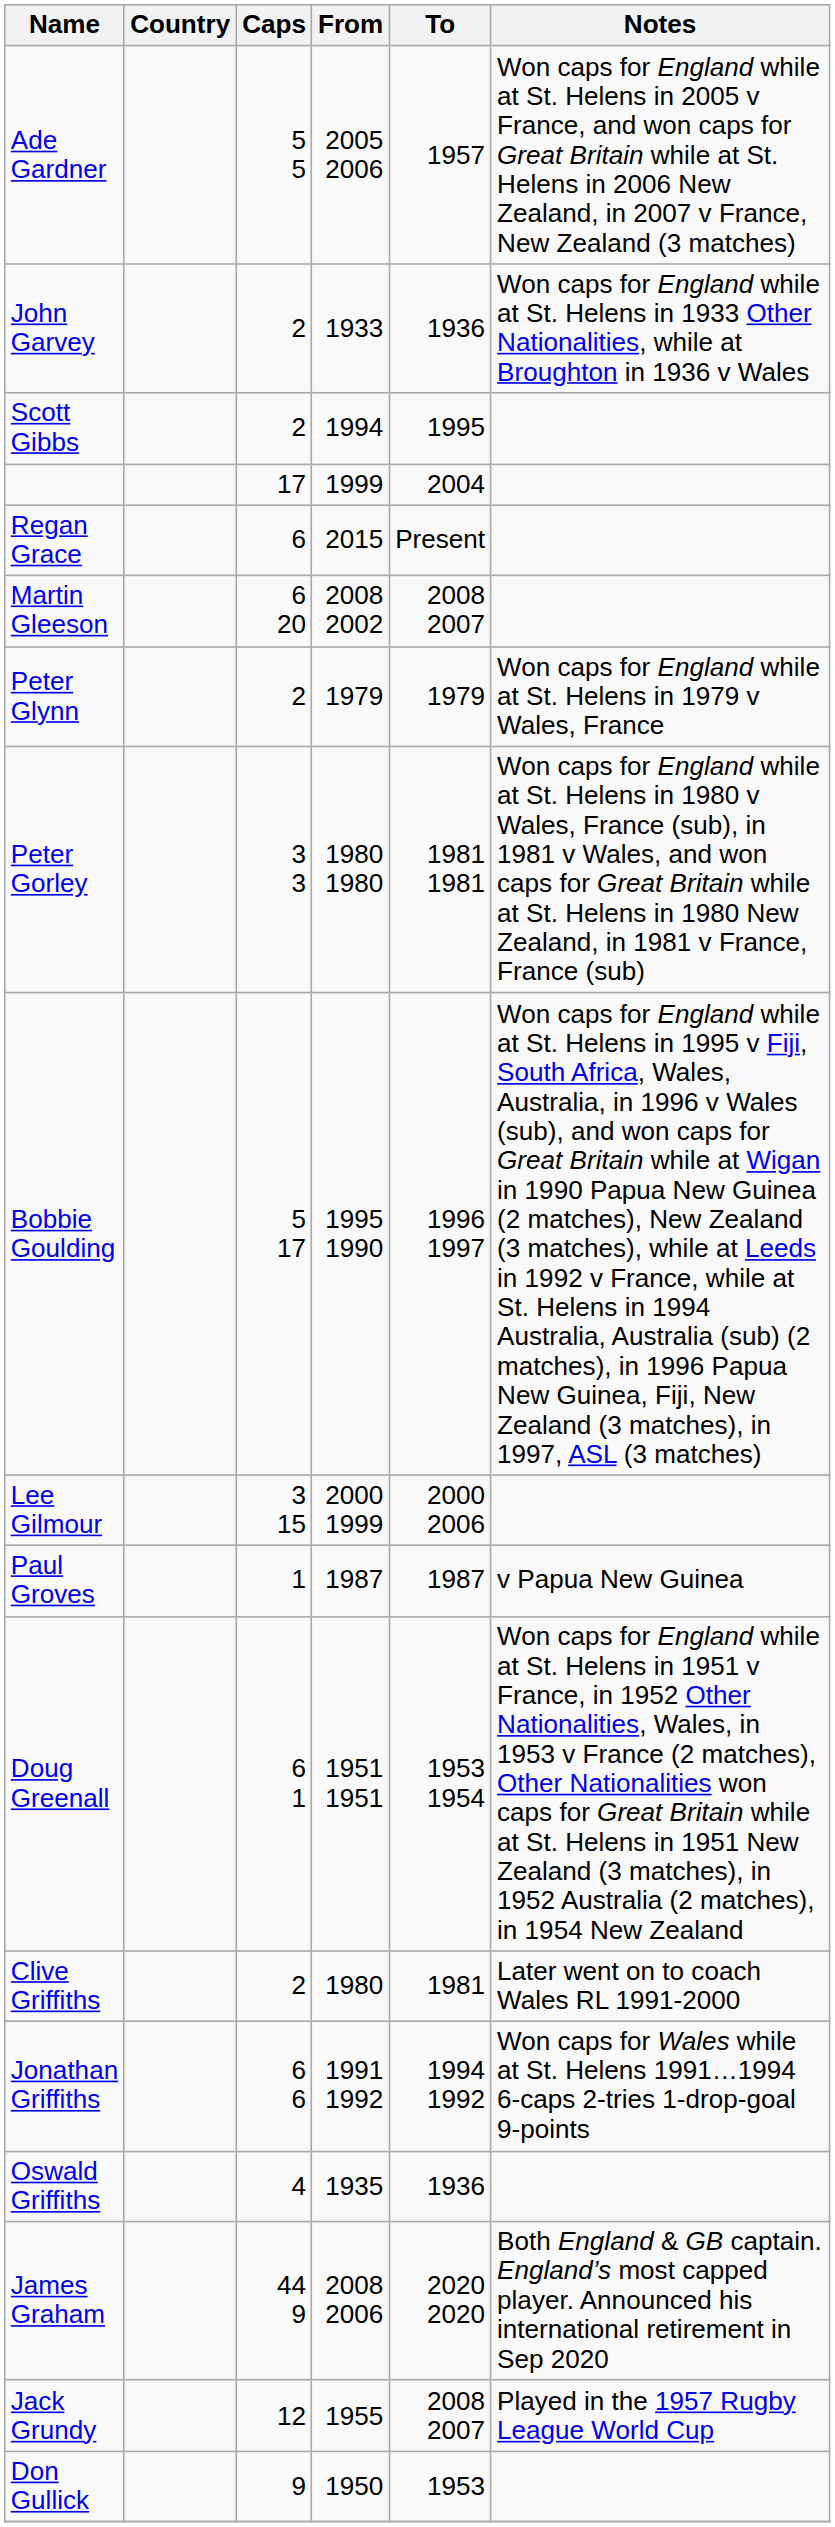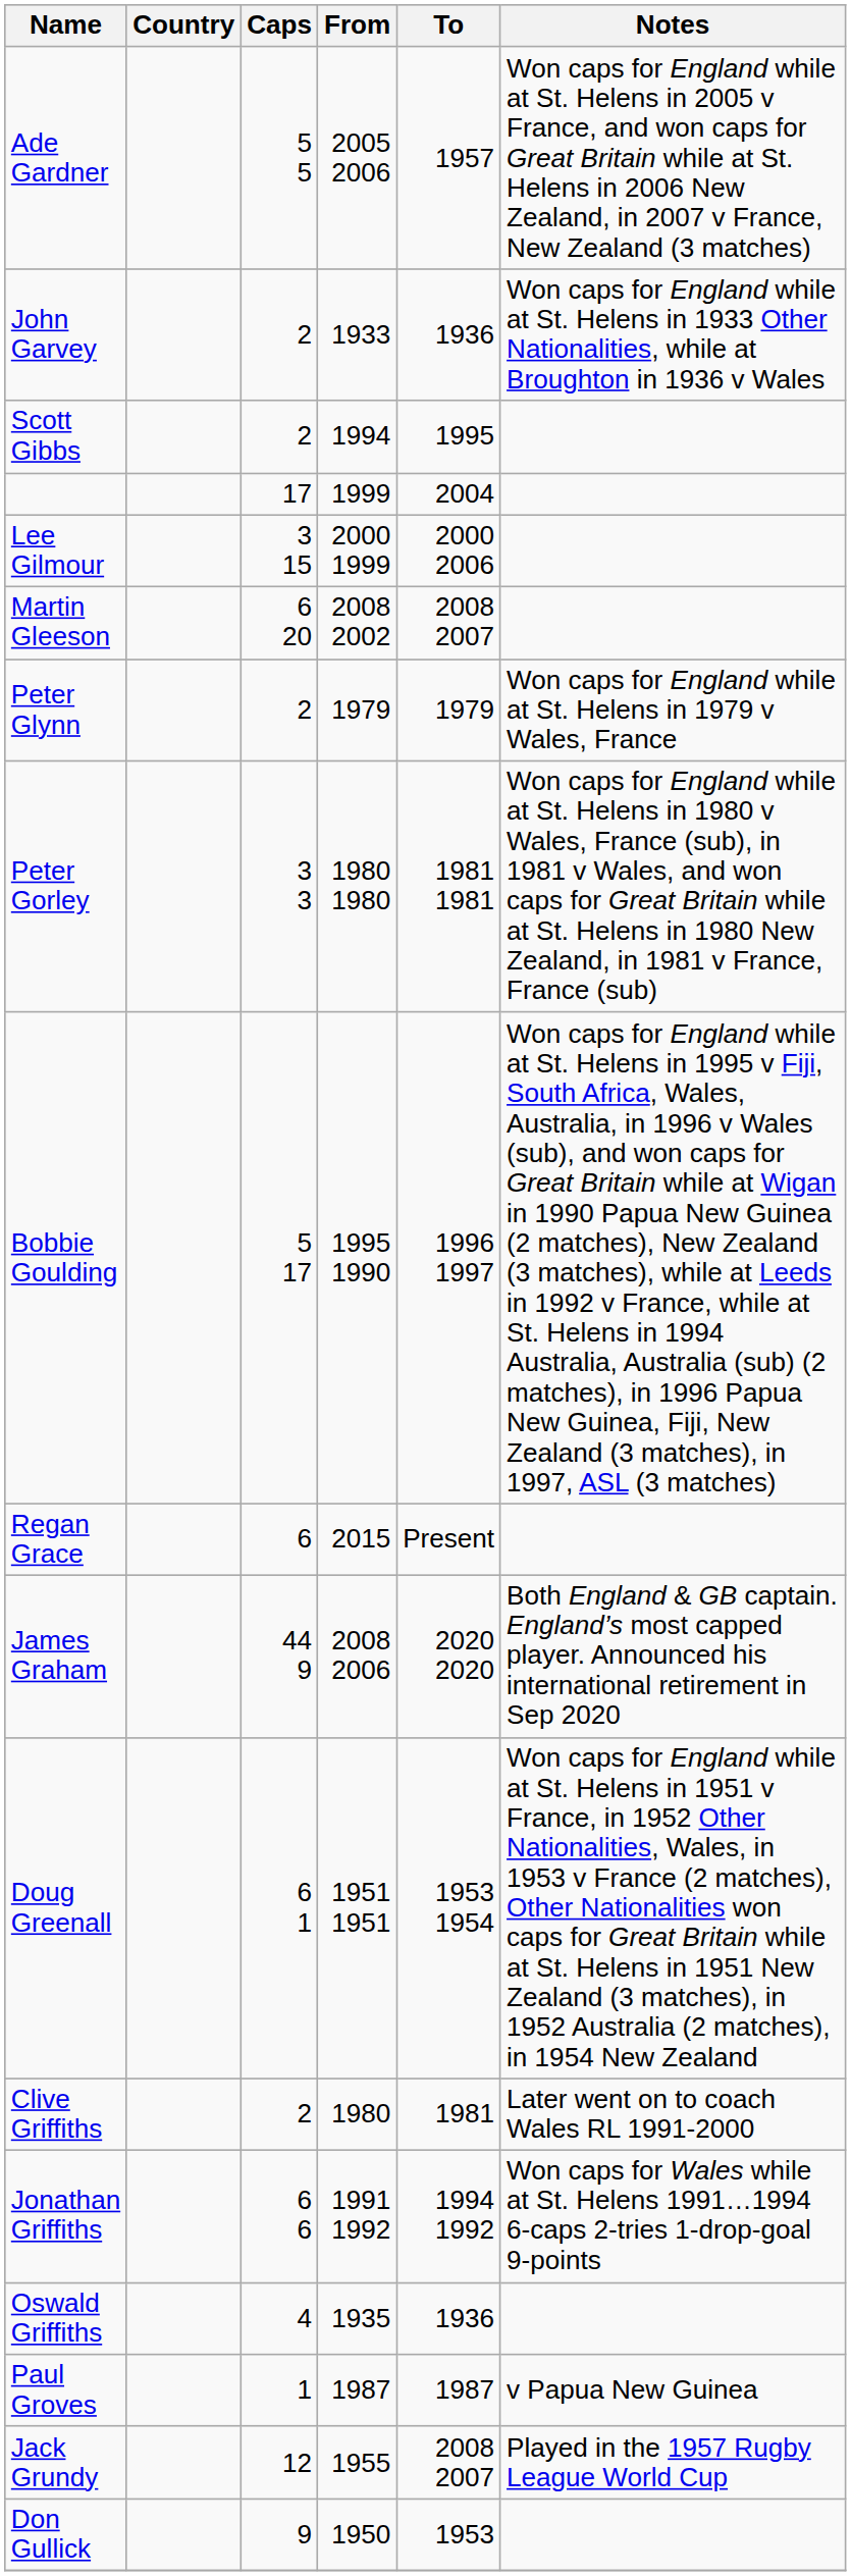rows swapped: Lee Gilmour <-> Regan Grace
rows swapped: James Graham <-> Paul Groves
